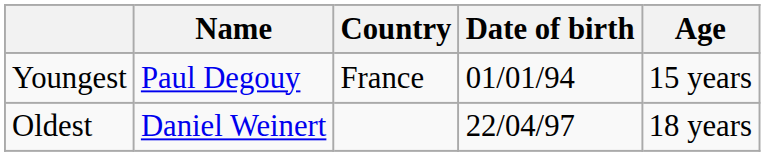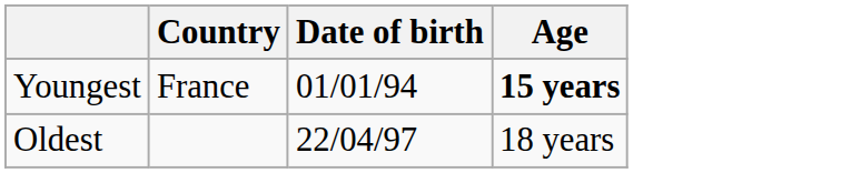- column: Name | Paul Degouy | Daniel Weinert
Youngest | Age: normal -> bold
